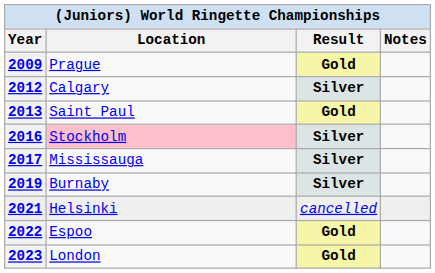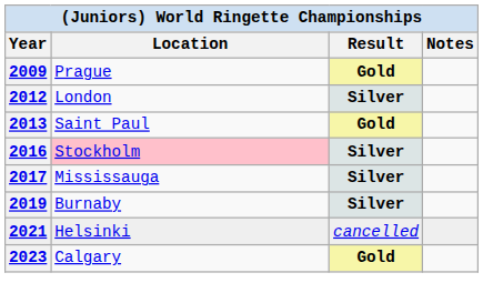2012 | Location: Calgary -> London
- row: 2022 | Espoo | Gold
2023 | Location: London -> Calgary
